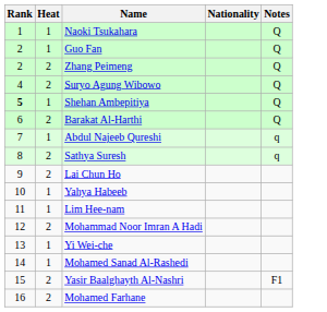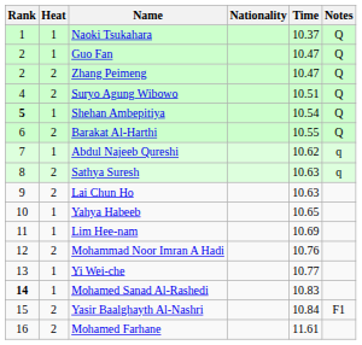+ column: Time | 10.37 | 10.47 | 10.47 | 10.51 | 10.54 | 10.55 | 10.62 | 10.63 | 10.63 | 10.65 | 10.69 | 10.76 | 10.77 | 10.83 | 10.84 | 11.61
Mohamed Sanad Al-Rashedi | Rank: normal -> bold
